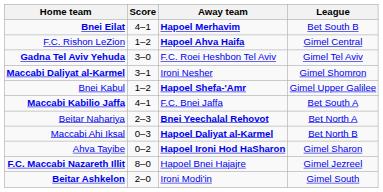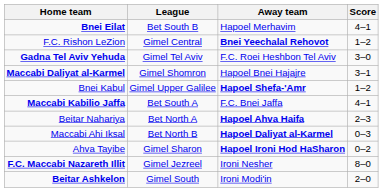columns swapped: Score <-> League
Bnei Eilat | Away team: bold -> normal
F.C. Rishon LeZion | Away team: Hapoel Ahva Haifa -> Bnei Yeechalal Rehovot
Maccabi Daliyat al-Karmel | Away team: Ironi Nesher -> Hapoel Bnei Hajajre
Beitar Nahariya | Away team: Bnei Yeechalal Rehovot -> Hapoel Ahva Haifa
F.C. Maccabi Nazareth Illit | Away team: Hapoel Bnei Hajajre -> Ironi Nesher
